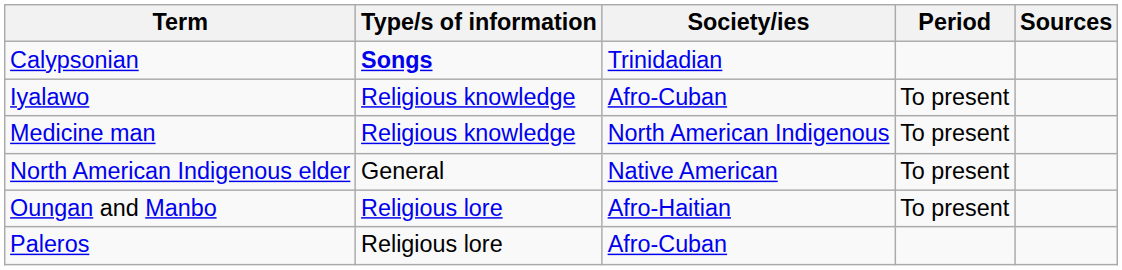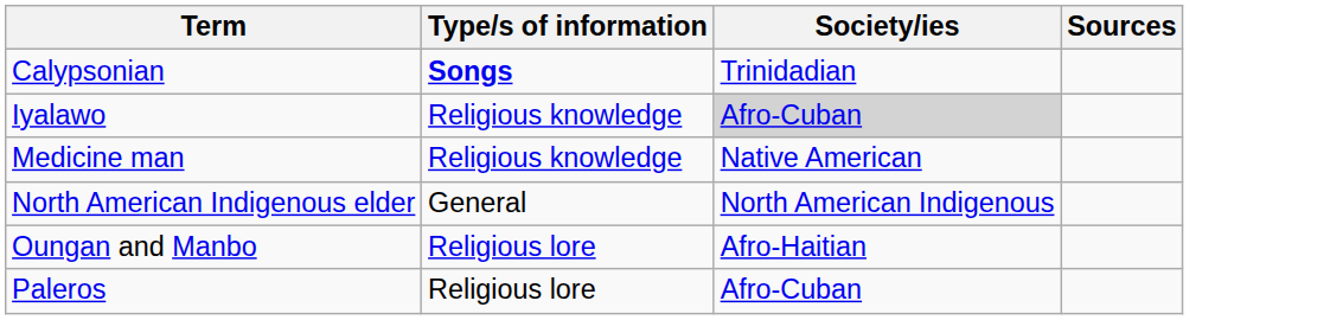- column: Period | To present | To present | To present | To present
Iyalawo | Society/ies: no background -> lightgrey background
Medicine man | Society/ies: North American Indigenous -> Native American
North American Indigenous elder | Society/ies: Native American -> North American Indigenous
